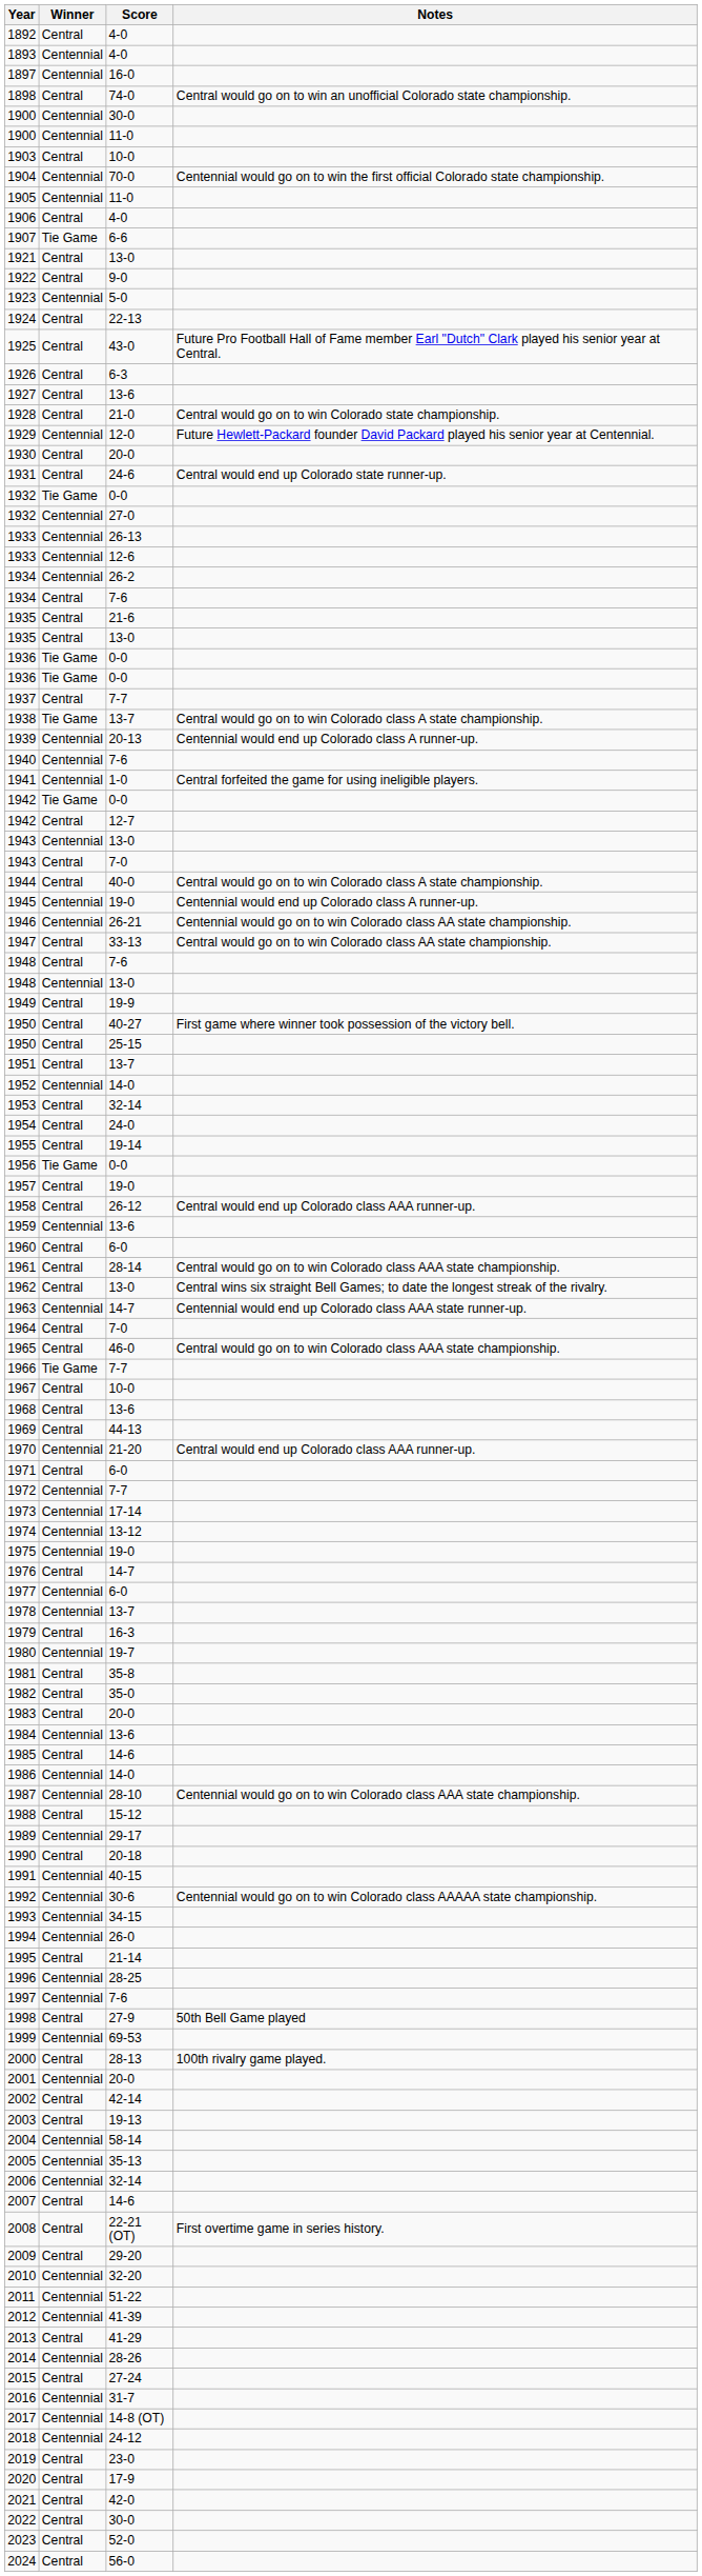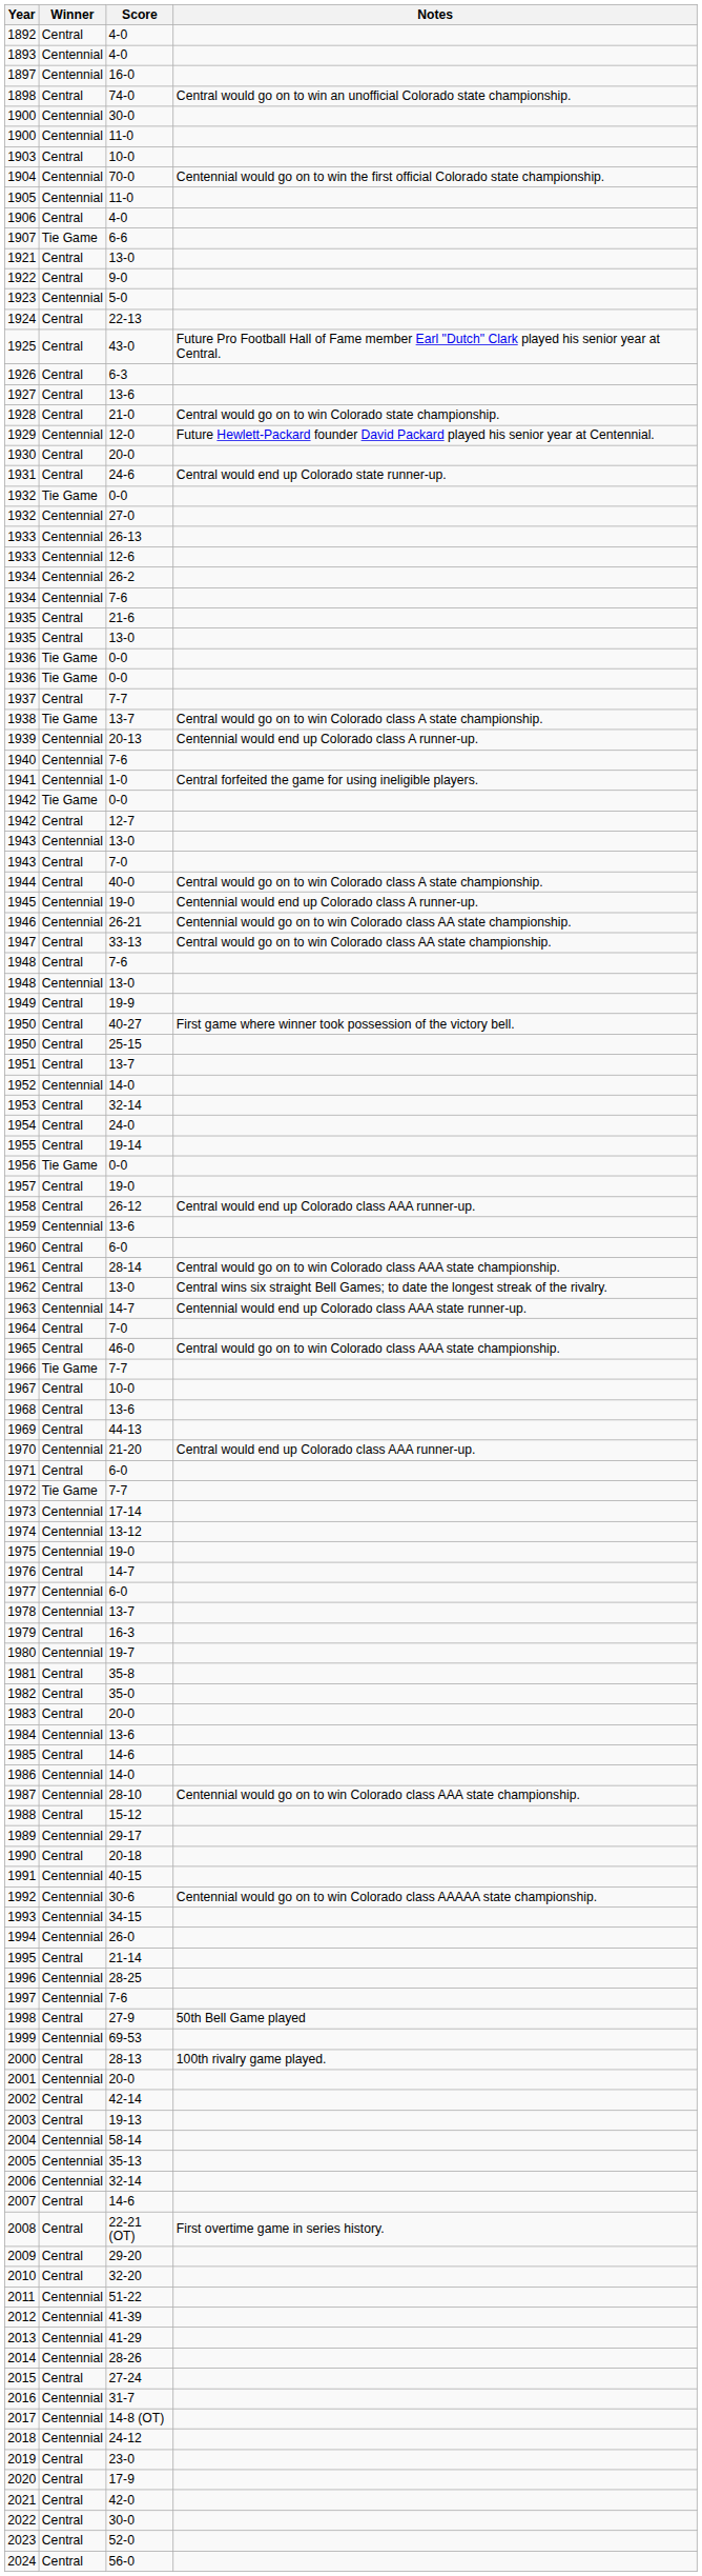1934 / 7-6 | Winner: Central -> Centennial
1972 | Winner: Centennial -> Tie Game
2010 | Winner: Centennial -> Central
2013 | Winner: Central -> Centennial
